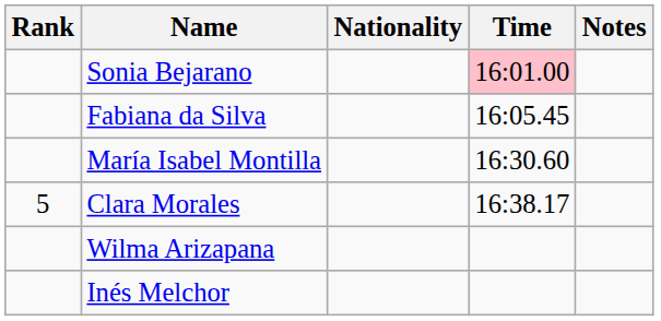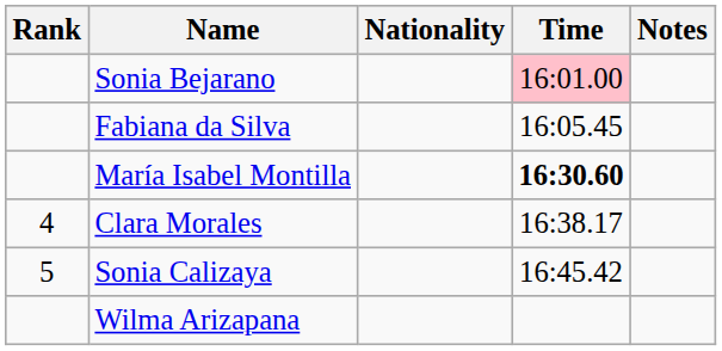María Isabel Montilla | Time: normal -> bold
Clara Morales | Rank: 5 -> 4
+ row: 5 | Sonia Calizaya | 16:45.42
- row: Inés Melchor
